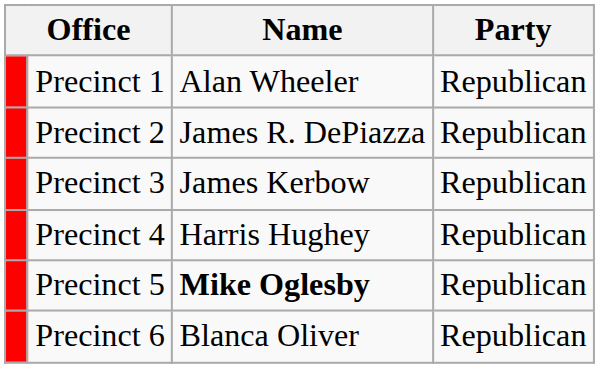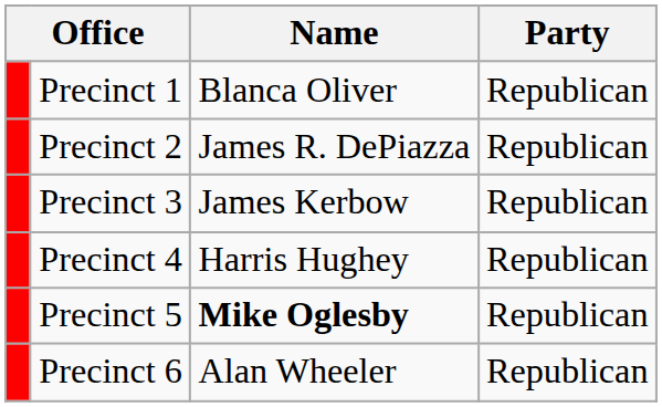Precinct 1 | Name: Alan Wheeler -> Blanca Oliver
Precinct 6 | Name: Blanca Oliver -> Alan Wheeler
